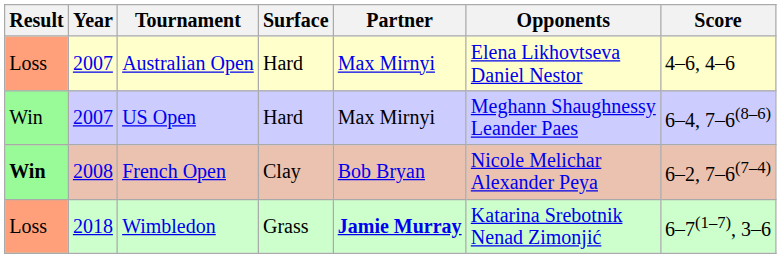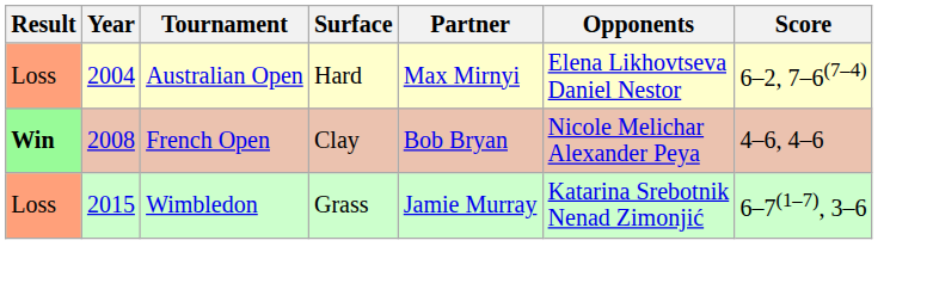Australian Open | Year: 2007 -> 2004
Australian Open | Score: 4–6, 4–6 -> 6–2, 7–6(7–4)
- row: Win | 2007 | US Open | Hard | Max Mirnyi | Meghann Shaughnessy Leander Paes | 6–4, 7–6(8–6)
French Open | Score: 6–2, 7–6(7–4) -> 4–6, 4–6
Wimbledon | Year: 2018 -> 2015
Wimbledon | Partner: bold -> normal
